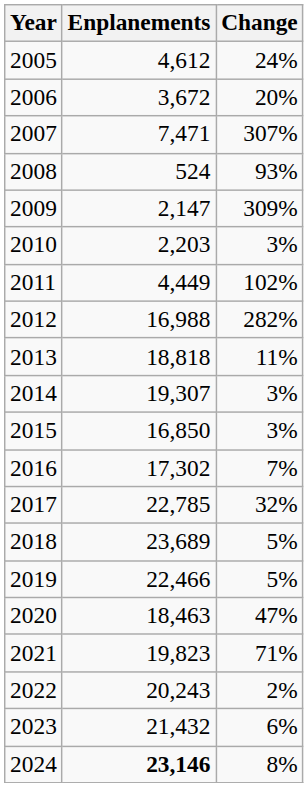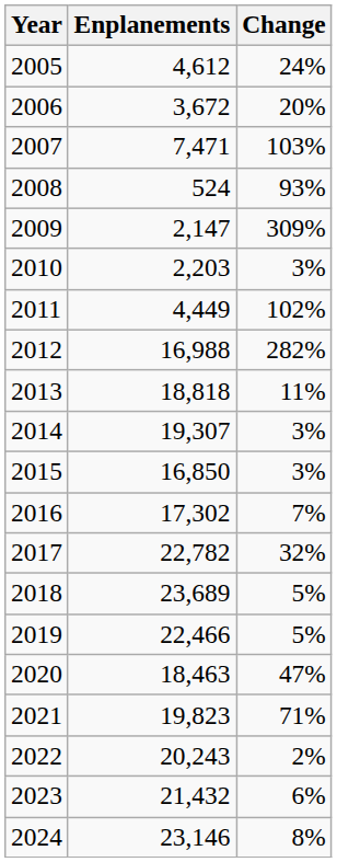2007 | Change: 307% -> 103%
2017 | Enplanements: 22,785 -> 22,782
2024 | Enplanements: bold -> normal
